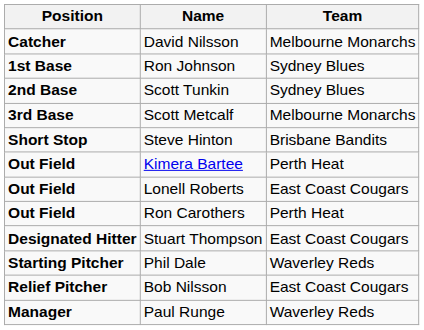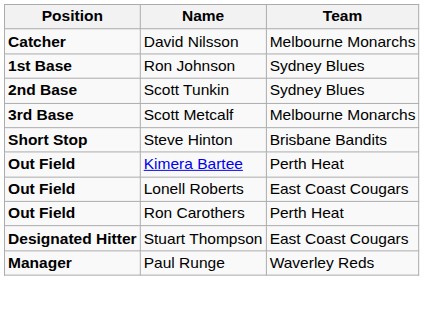- row: Starting Pitcher | Phil Dale | Waverley Reds
- row: Relief Pitcher | Bob Nilsson | East Coast Cougars
